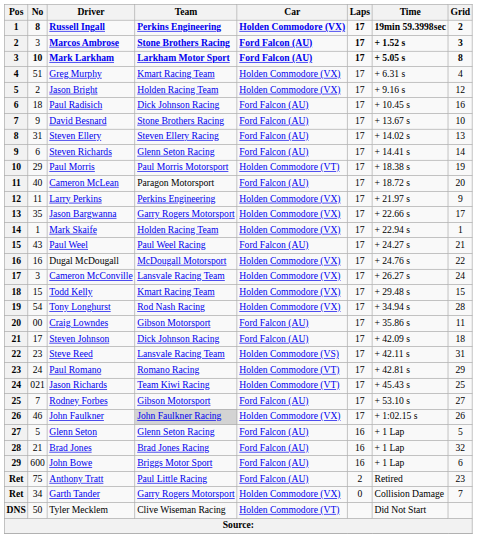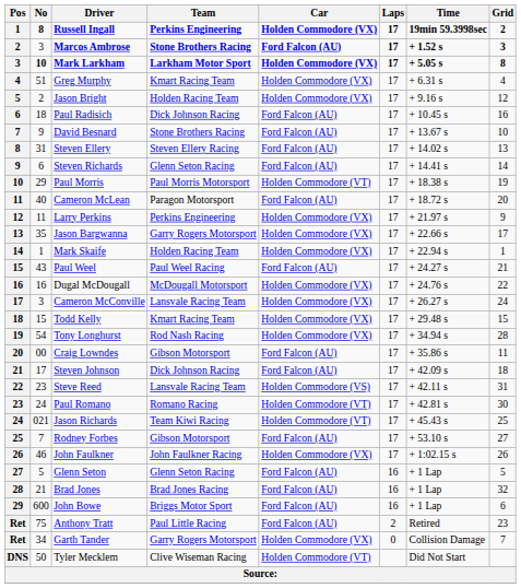Mark Larkham | Car: Ford Falcon (AU) -> Holden Commodore (VX)
Paul Romano | Grid: 29 -> 30
John Faulkner | Team: lightgrey background -> no background
